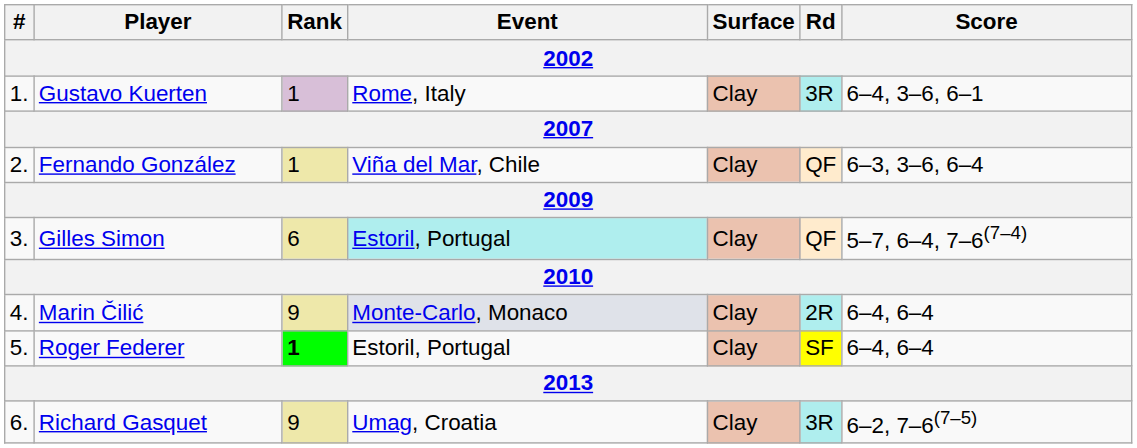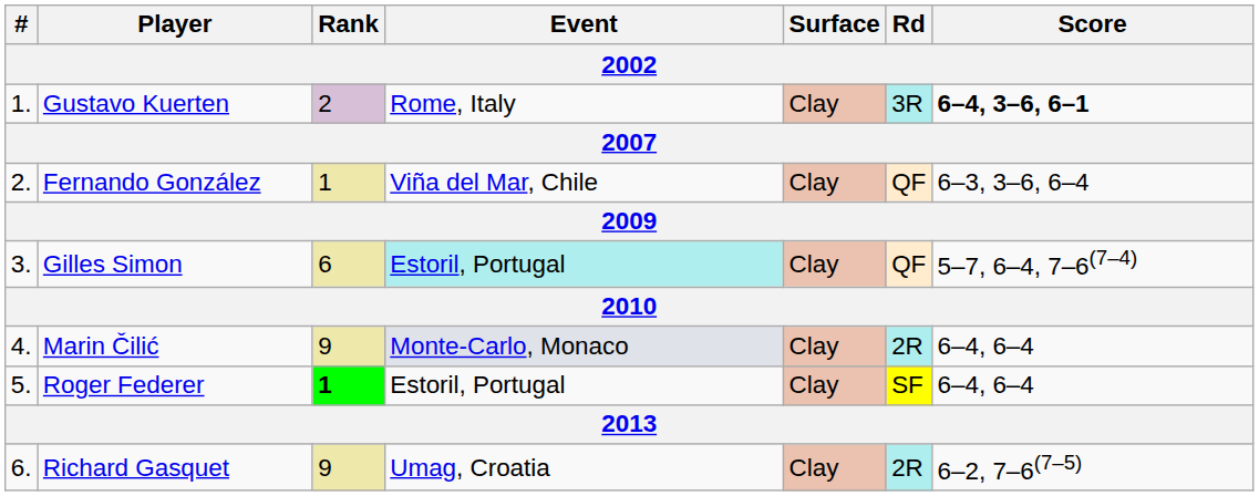Gustavo Kuerten | Rank: 1 -> 2
Gustavo Kuerten | Score: normal -> bold
Richard Gasquet | Rd: 3R -> 2R
